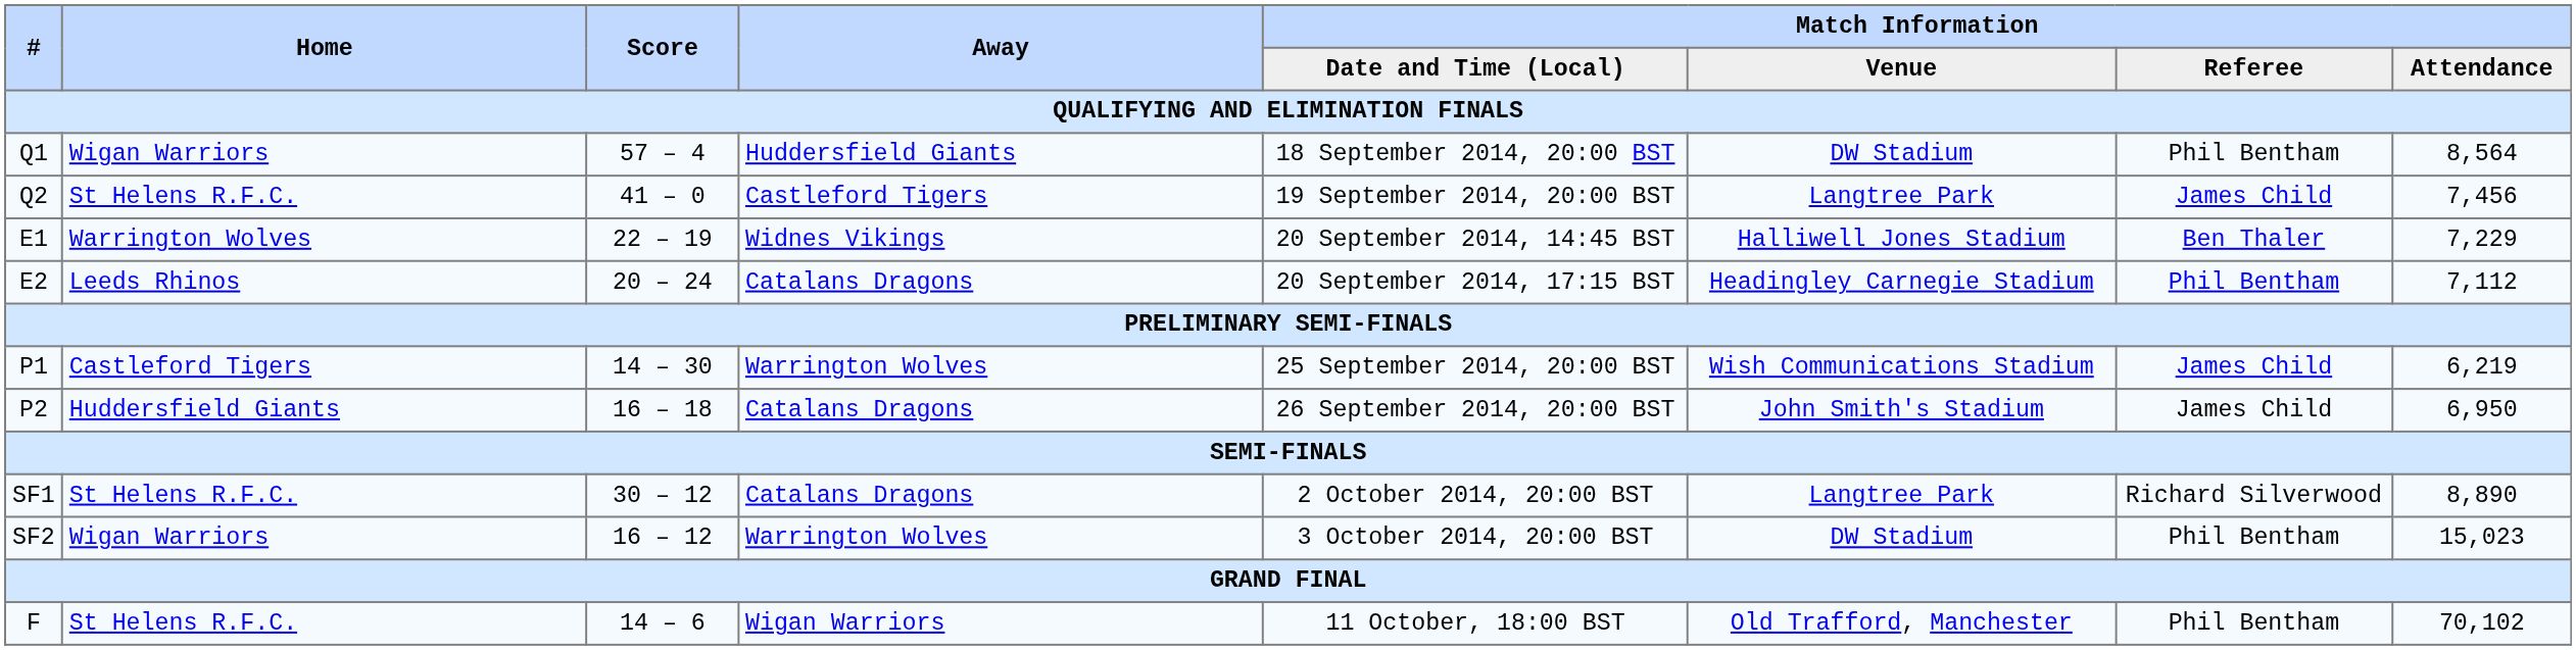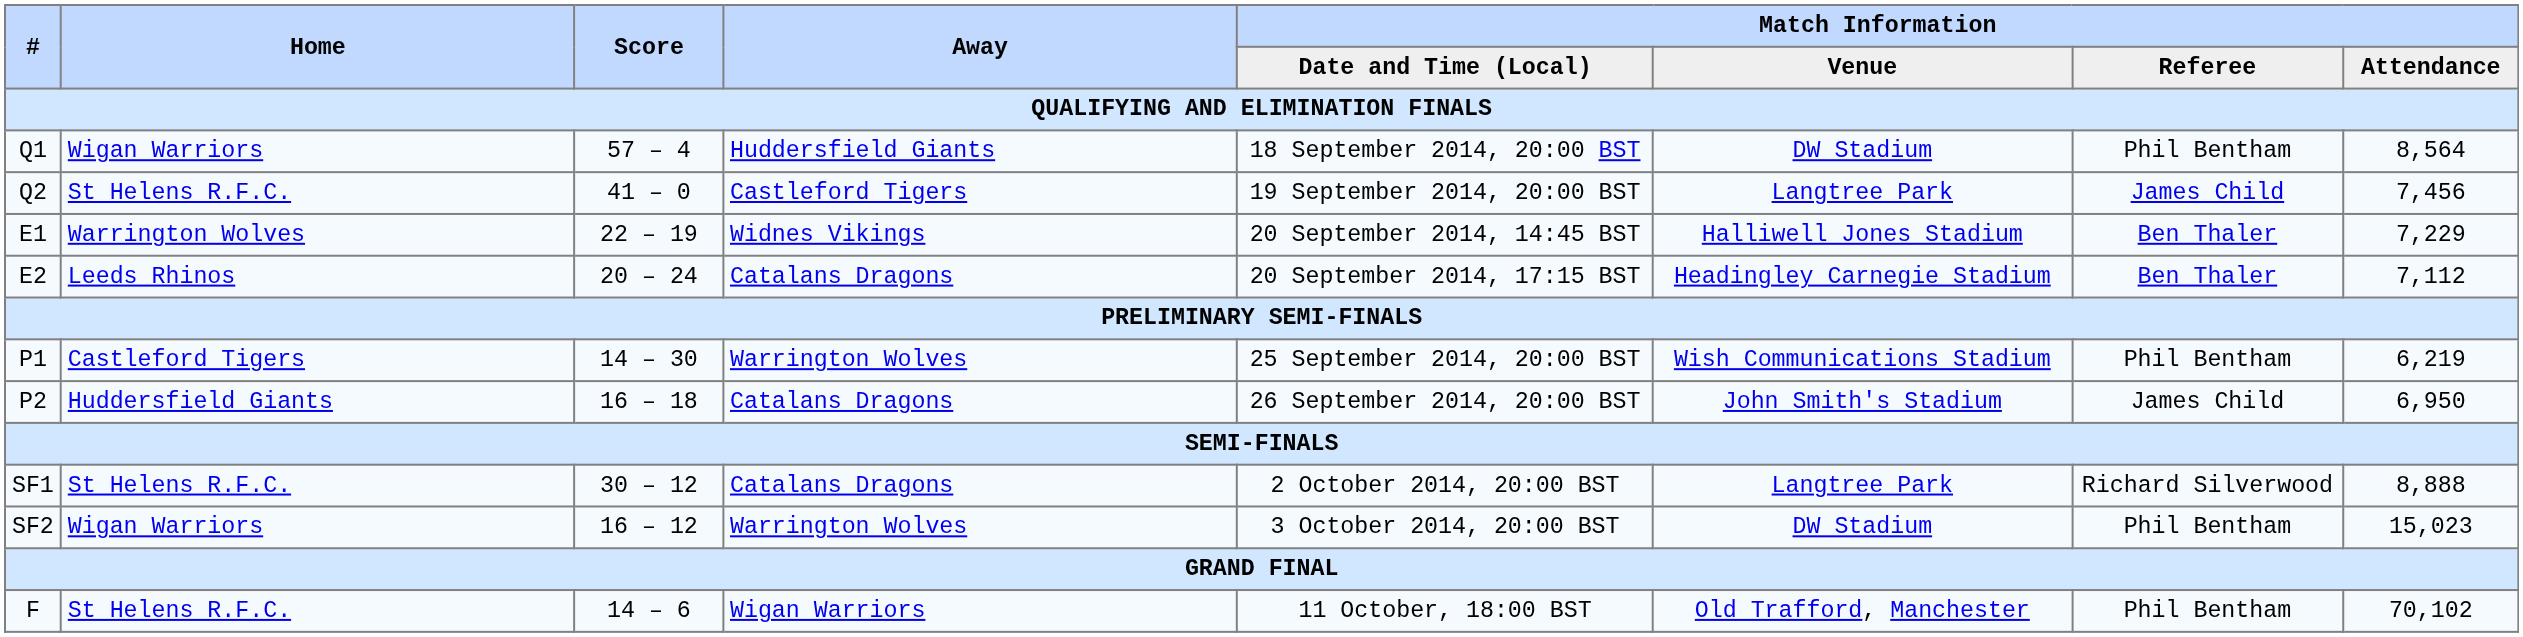E2 | Match Information / Referee: Phil Bentham -> Ben Thaler
P1 | Match Information / Referee: James Child -> Phil Bentham
SF1 | Match Information / Attendance: 8,890 -> 8,888
